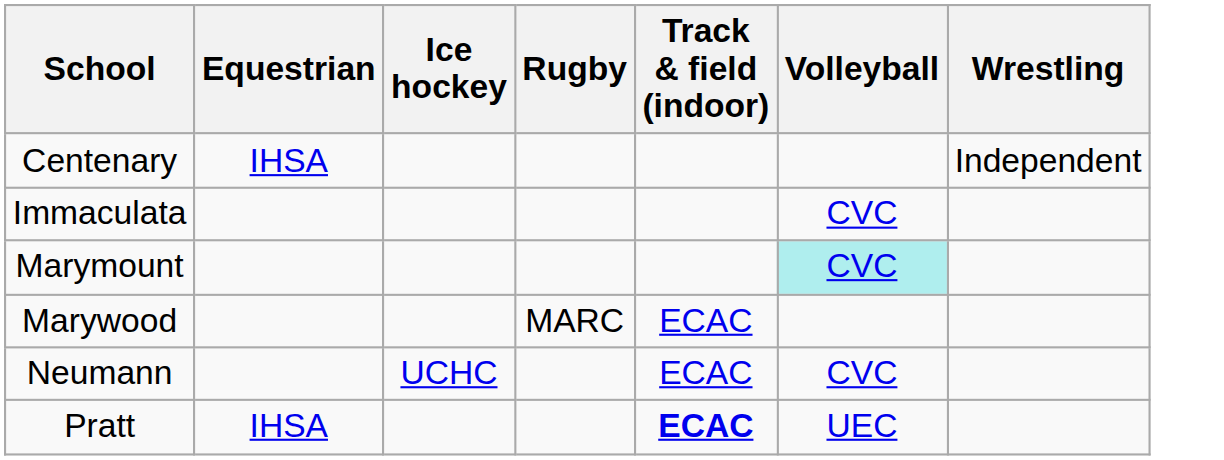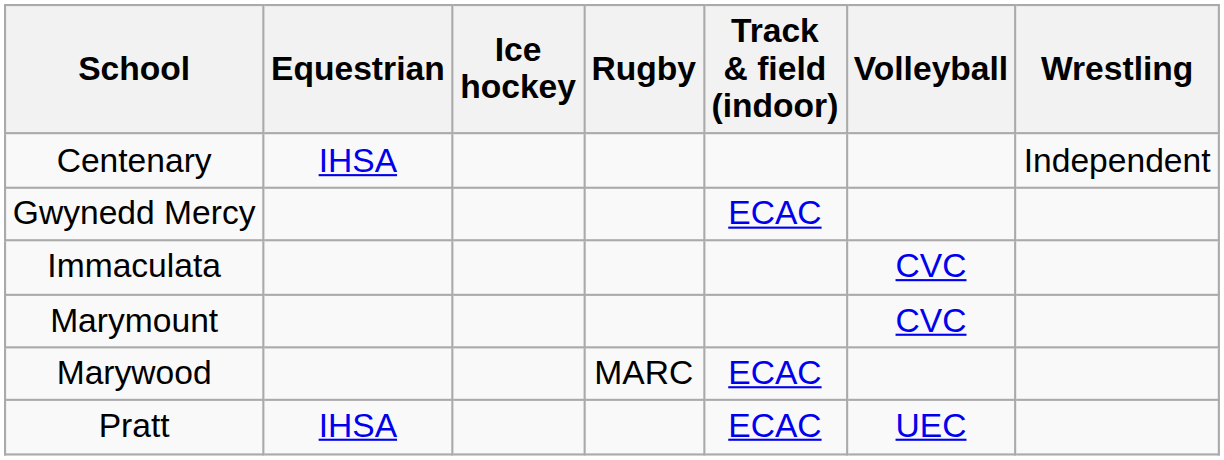+ row: Gwynedd Mercy | ECAC
Marymount | Volleyball: paleturquoise background -> no background
- row: Neumann | UCHC | ECAC | CVC
Pratt | Track & field (indoor): bold -> normal
